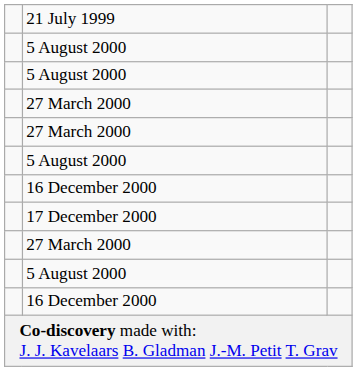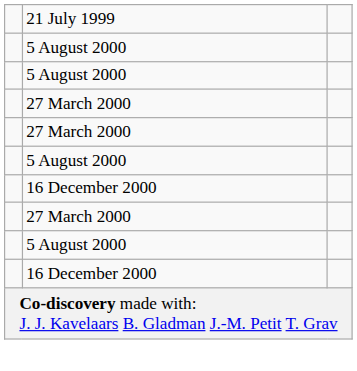- row: 17 December 2000
